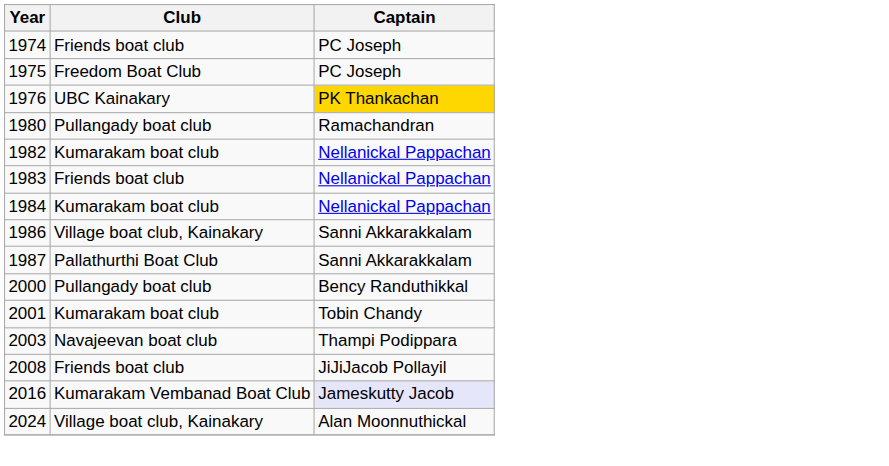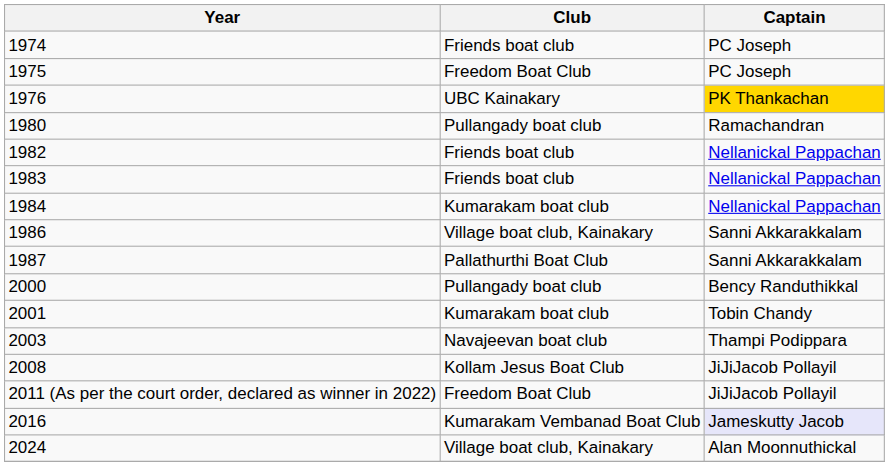1982 | Club: Kumarakam boat club -> Friends boat club
2008 | Club: Friends boat club -> Kollam Jesus Boat Club
+ row: 2011 (As per the court order, declared as winner in 2022) | Freedom Boat Club | JiJiJacob Pollayil
